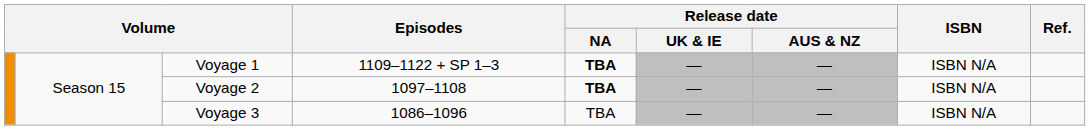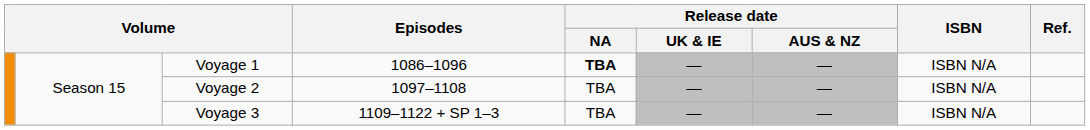Voyage 1 | Episodes: 1109–1122 + SP 1–3 -> 1086–1096
Voyage 2 | Release date / NA: bold -> normal
Voyage 3 | Episodes: 1086–1096 -> 1109–1122 + SP 1–3
